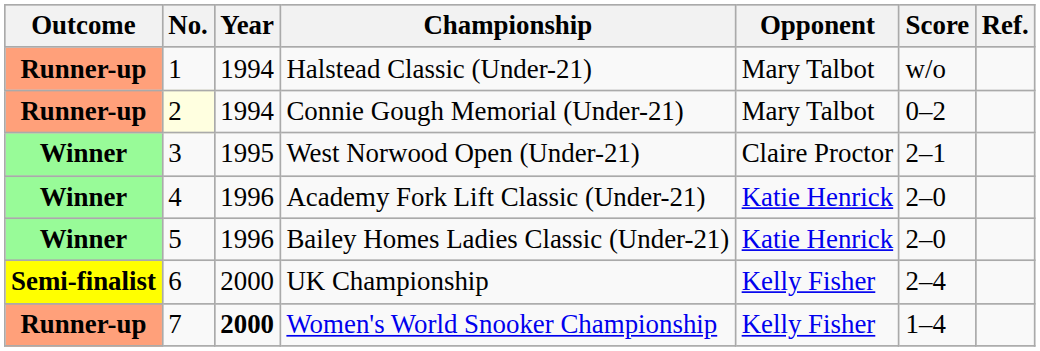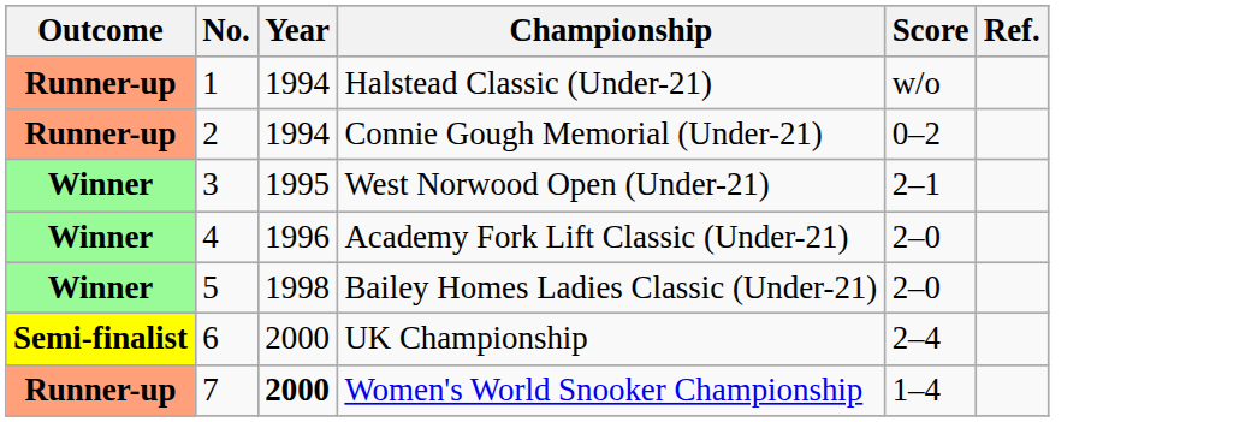- column: Opponent | Mary Talbot | Mary Talbot | Claire Proctor | Katie Henrick | Katie Henrick | Kelly Fisher | Kelly Fisher
Connie Gough Memorial (Under-21) | No.: lightyellow background -> no background
Bailey Homes Ladies Classic (Under-21) | Year: 1996 -> 1998
